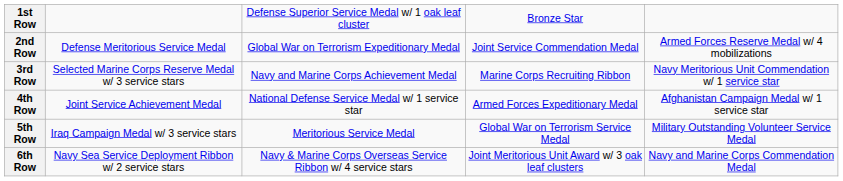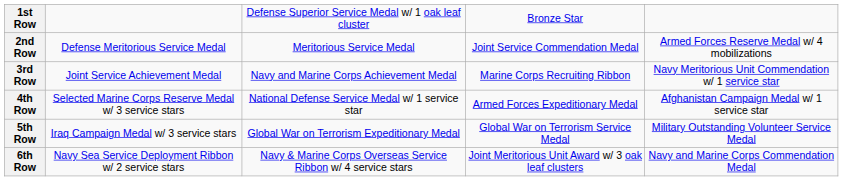2nd Row | column 3: Global War on Terrorism Expeditionary Medal -> Meritorious Service Medal
3rd Row | column 2: Selected Marine Corps Reserve Medal w/ 3 service stars -> Joint Service Achievement Medal
4th Row | column 2: Joint Service Achievement Medal -> Selected Marine Corps Reserve Medal w/ 3 service stars
5th Row | column 3: Meritorious Service Medal -> Global War on Terrorism Expeditionary Medal
